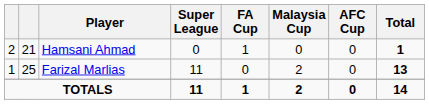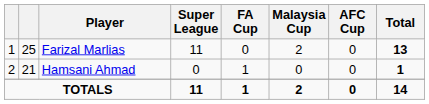rows swapped: Farizal Marlias <-> Hamsani Ahmad
